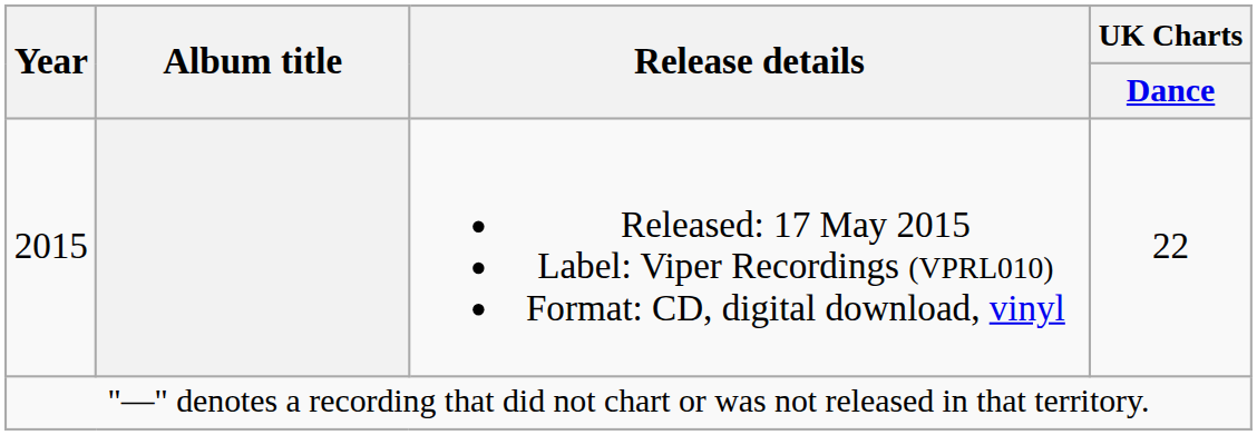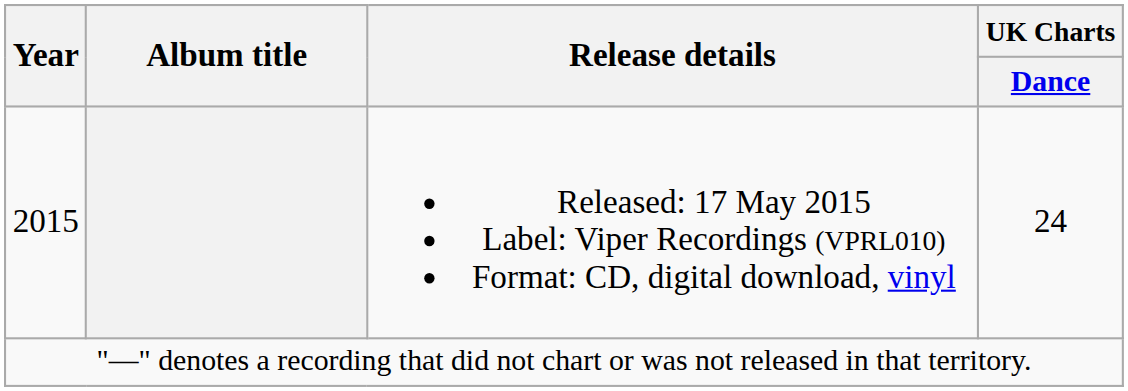2015 | UK Charts / Dance: 22 -> 24
